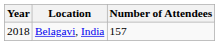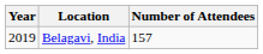Belagavi, India | Year: 2018 -> 2019
